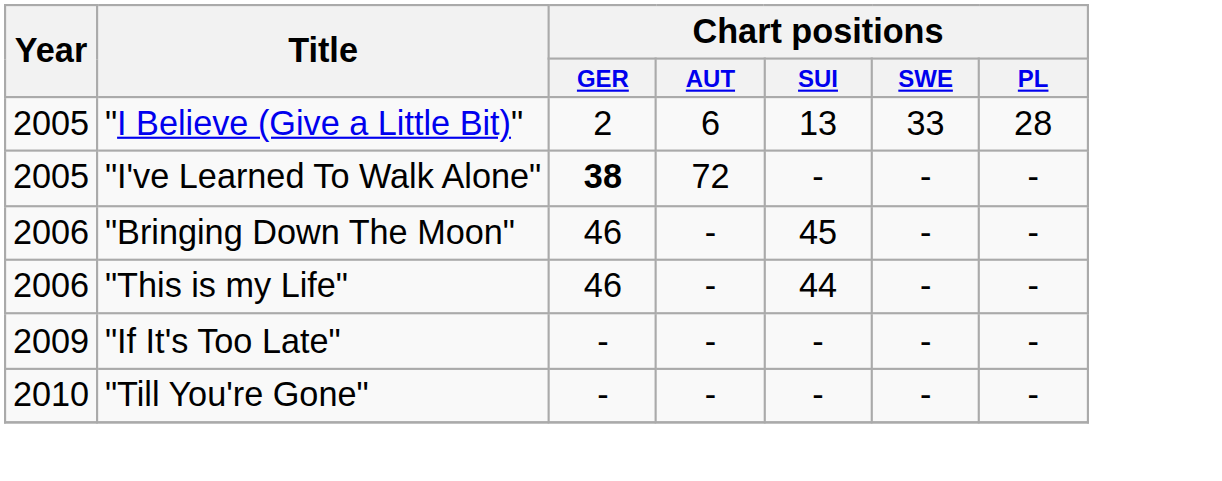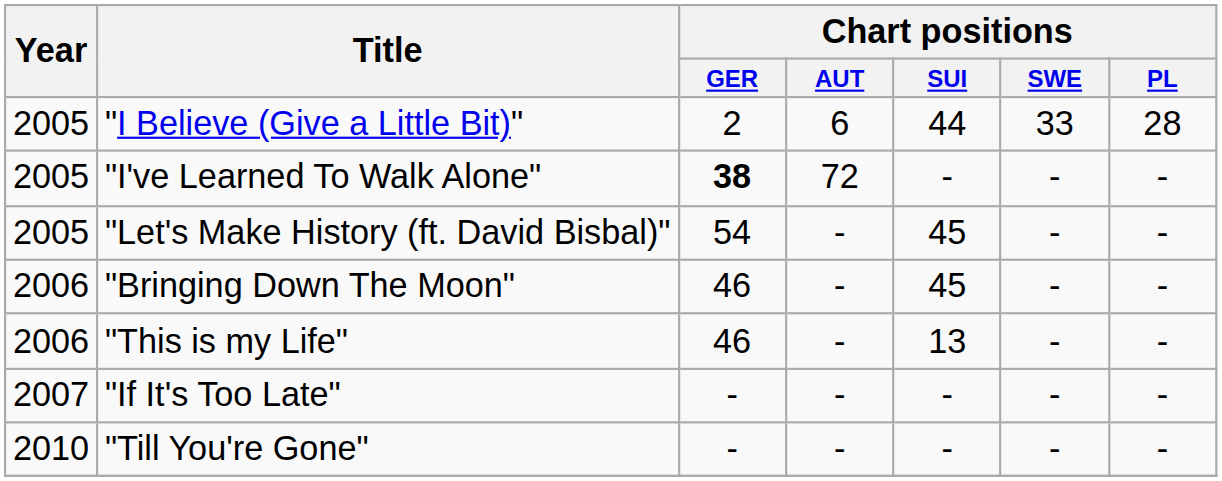"I Believe (Give a Little Bit)" | Chart positions / SUI: 13 -> 44
+ row: 2005 | "Let's Make History (ft. David Bisbal)" | 54 | - | 45 | - | -
"This is my Life" | Chart positions / SUI: 44 -> 13
"If It's Too Late" | Year: 2009 -> 2007
